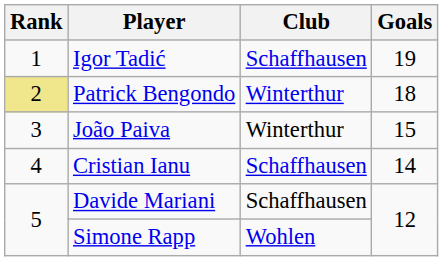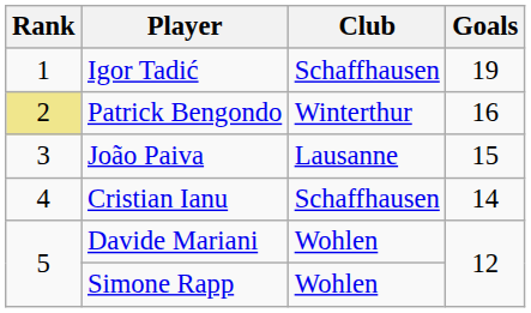Patrick Bengondo | Goals: 18 -> 16
João Paiva | Club: Winterthur -> Lausanne
Davide Mariani | Club: Schaffhausen -> Wohlen
